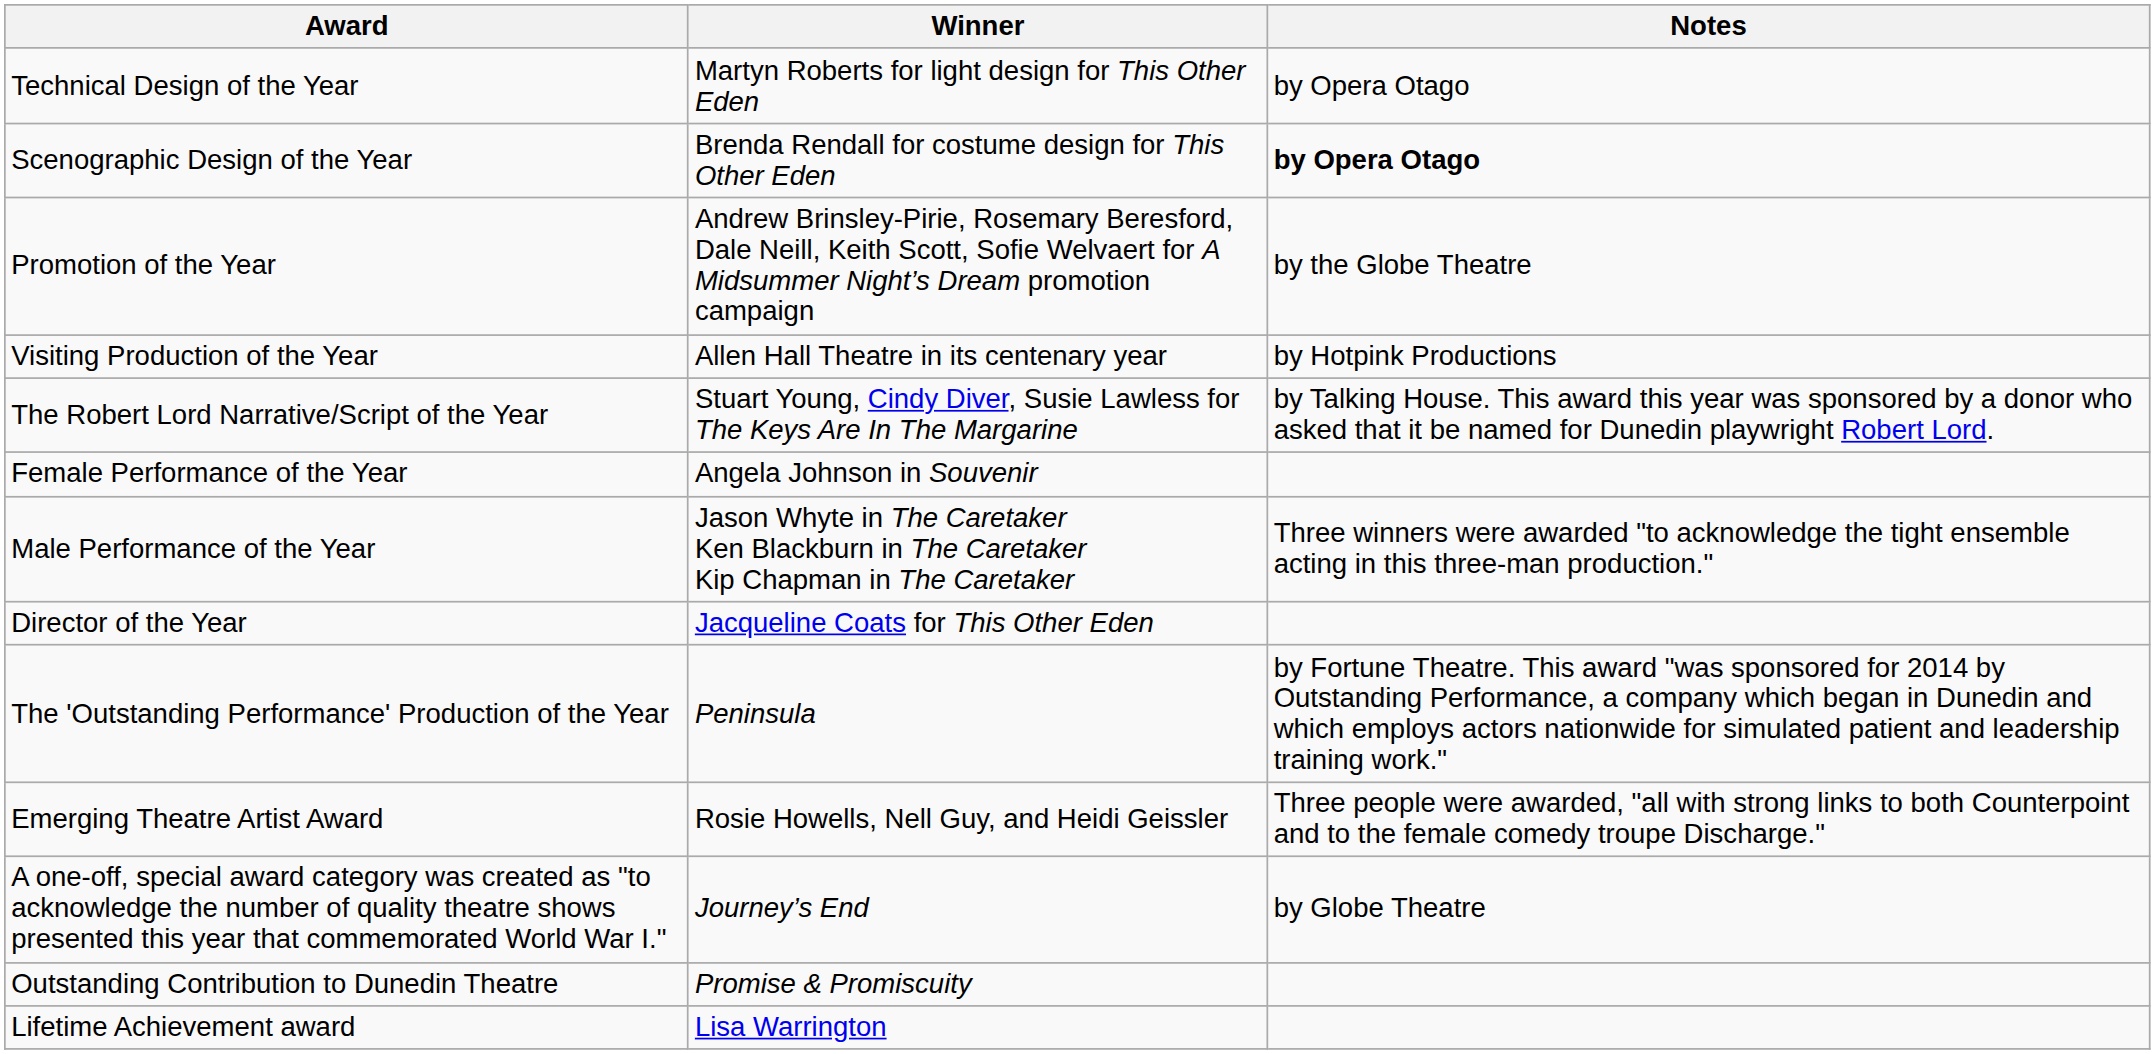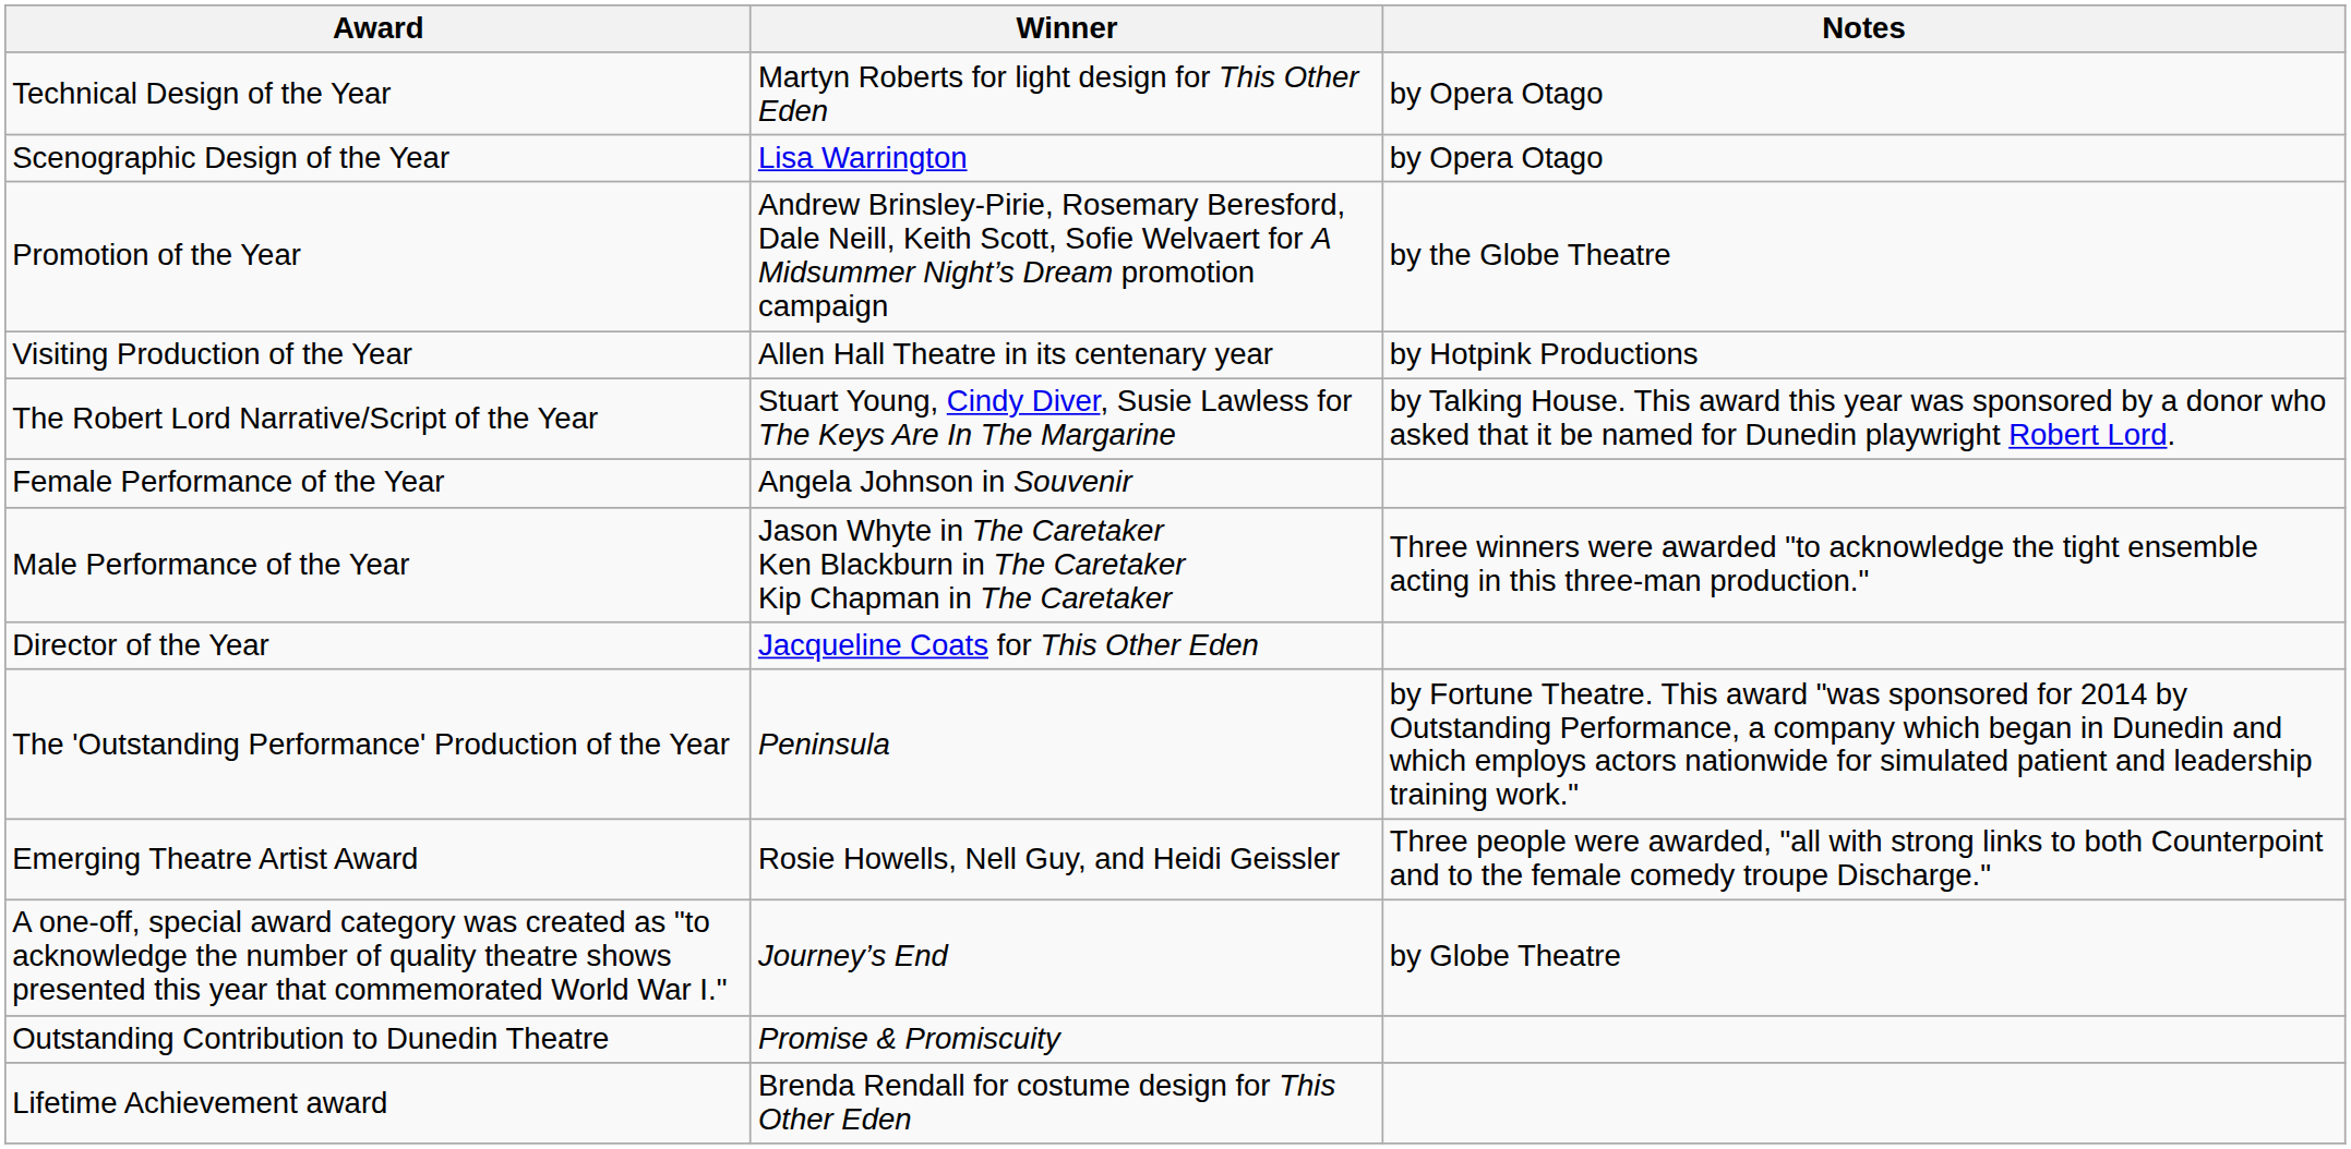Scenographic Design of the Year | Winner: Brenda Rendall for costume design for This Other Eden -> Lisa Warrington
Scenographic Design of the Year | Notes: bold -> normal
Lifetime Achievement award | Winner: Lisa Warrington -> Brenda Rendall for costume design for This Other Eden
